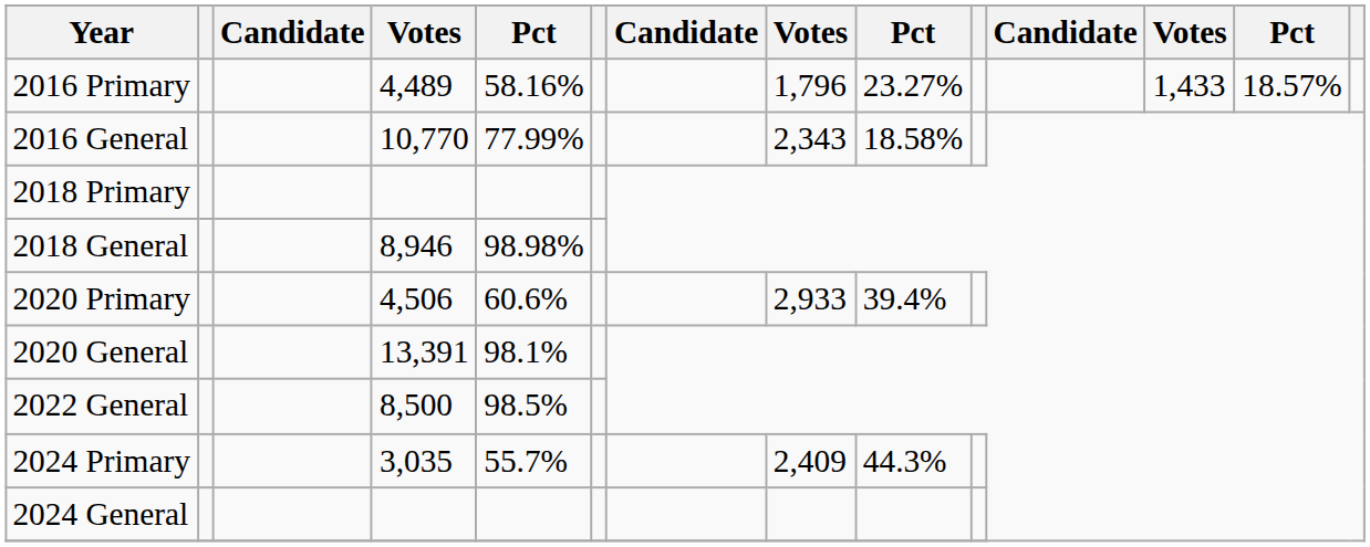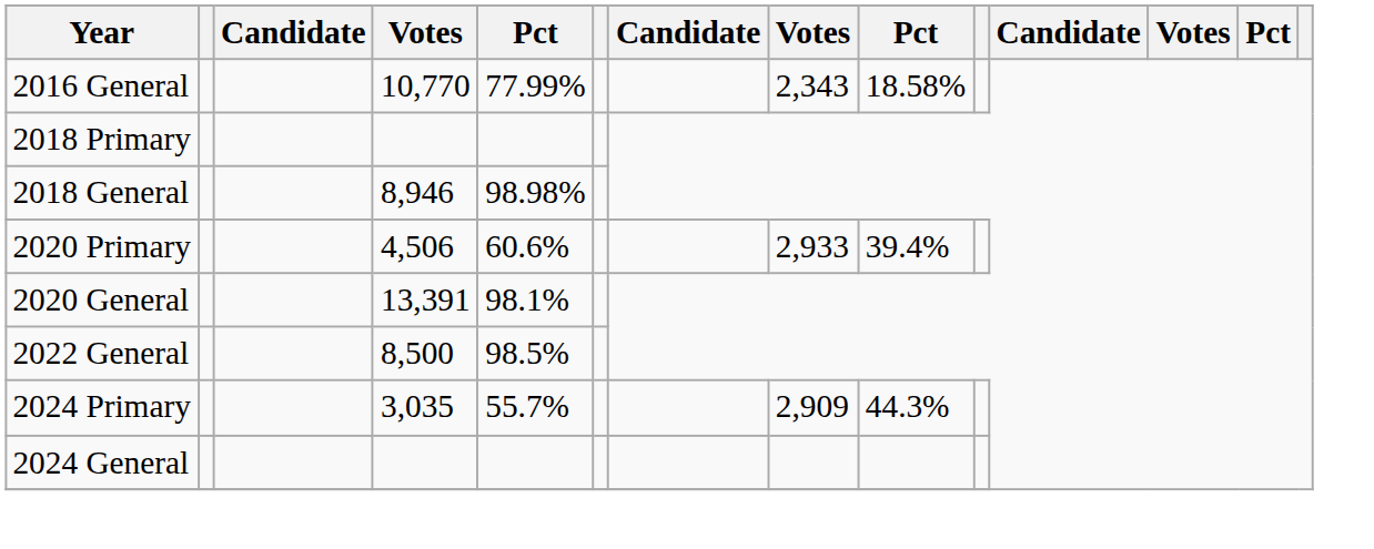- row: 2016 Primary | 4,489 | 58.16% | 1,796 | 23.27% | 1,433 | 18.57%
2024 Primary | column 8: 2,409 -> 2,909
